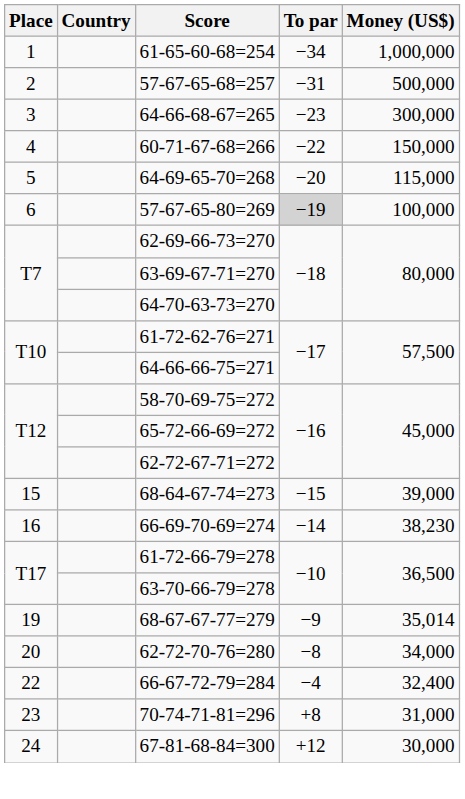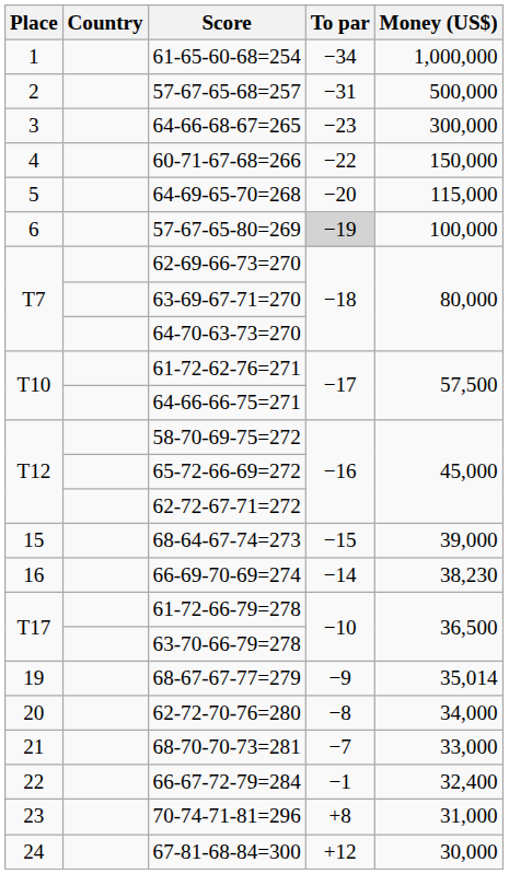+ row: 21 | 68-70-70-73=281 | −7 | 33,000
66-67-72-79=284 | To par: −4 -> −1
